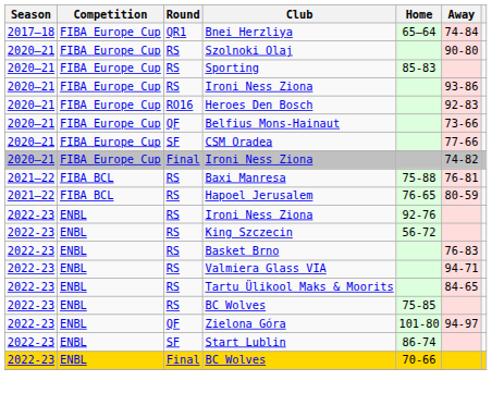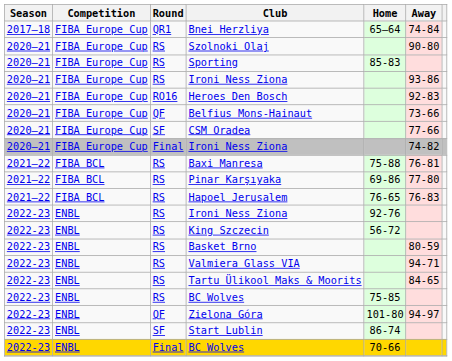+ row: 2021–22 | FIBA BCL | RS | Pinar Karşıyaka | 69-86 | 77-80
Hapoel Jerusalem | Away: 80-59 -> 76-83
Basket Brno | Away: 76-83 -> 80-59
